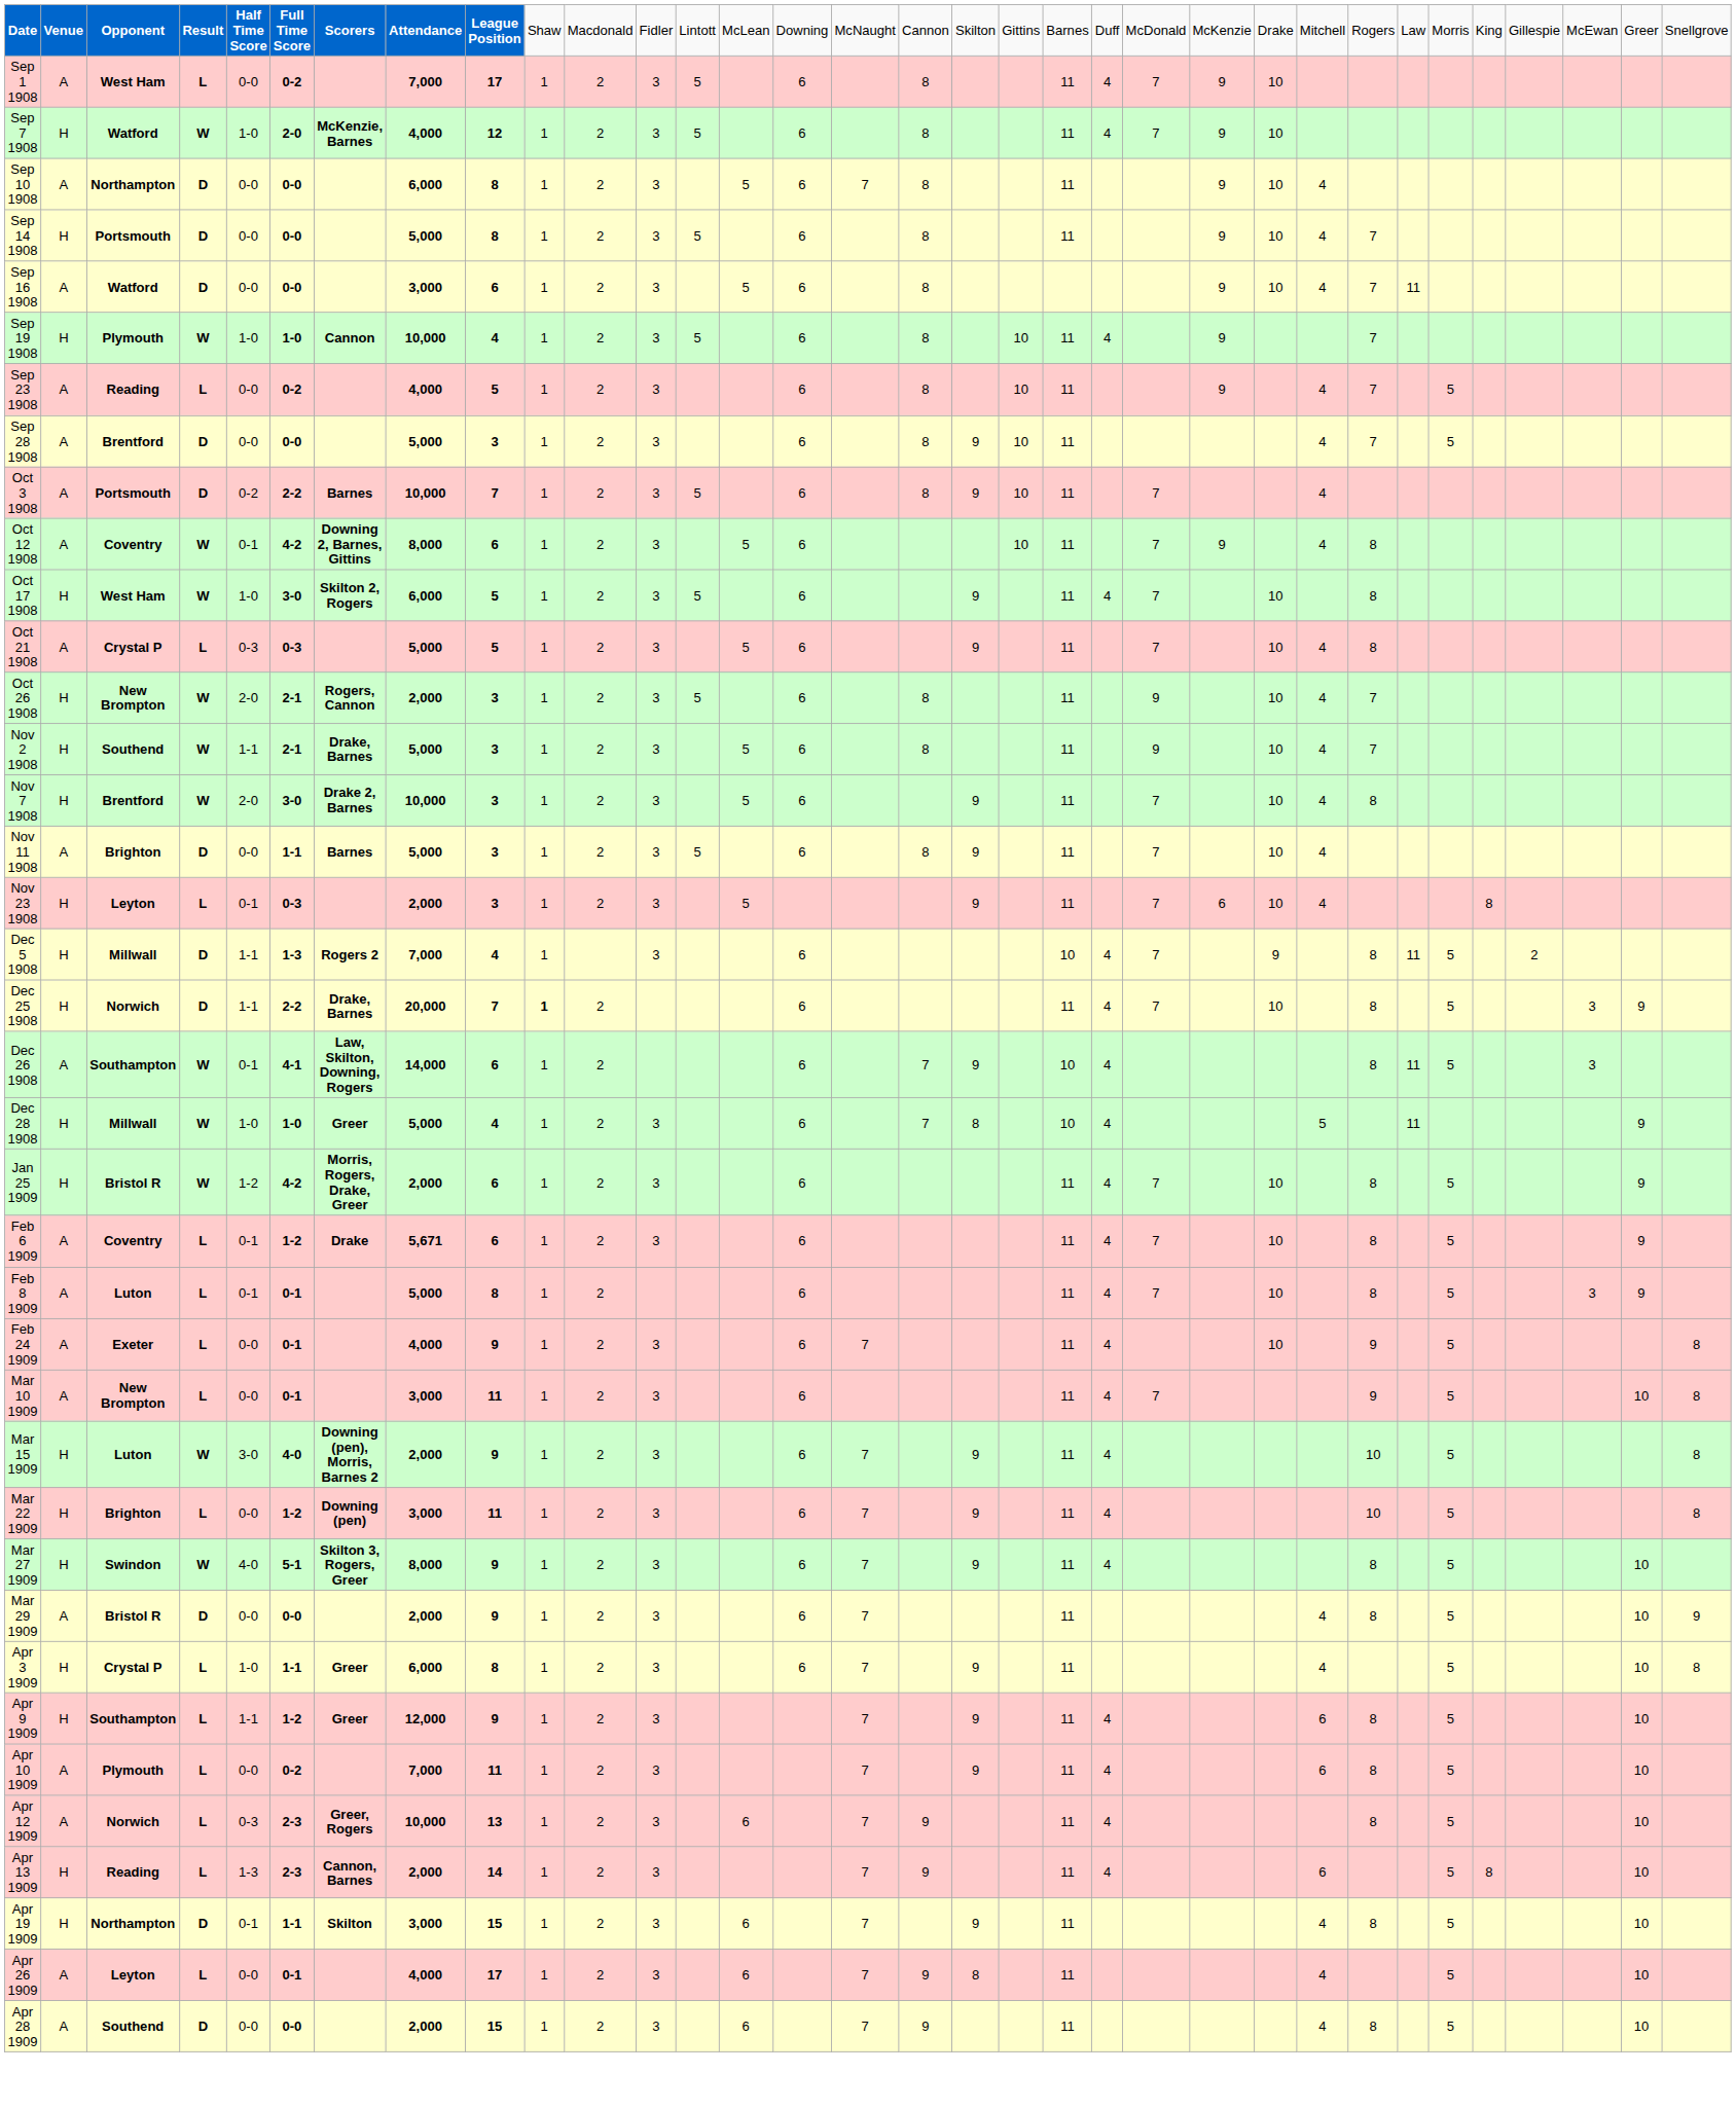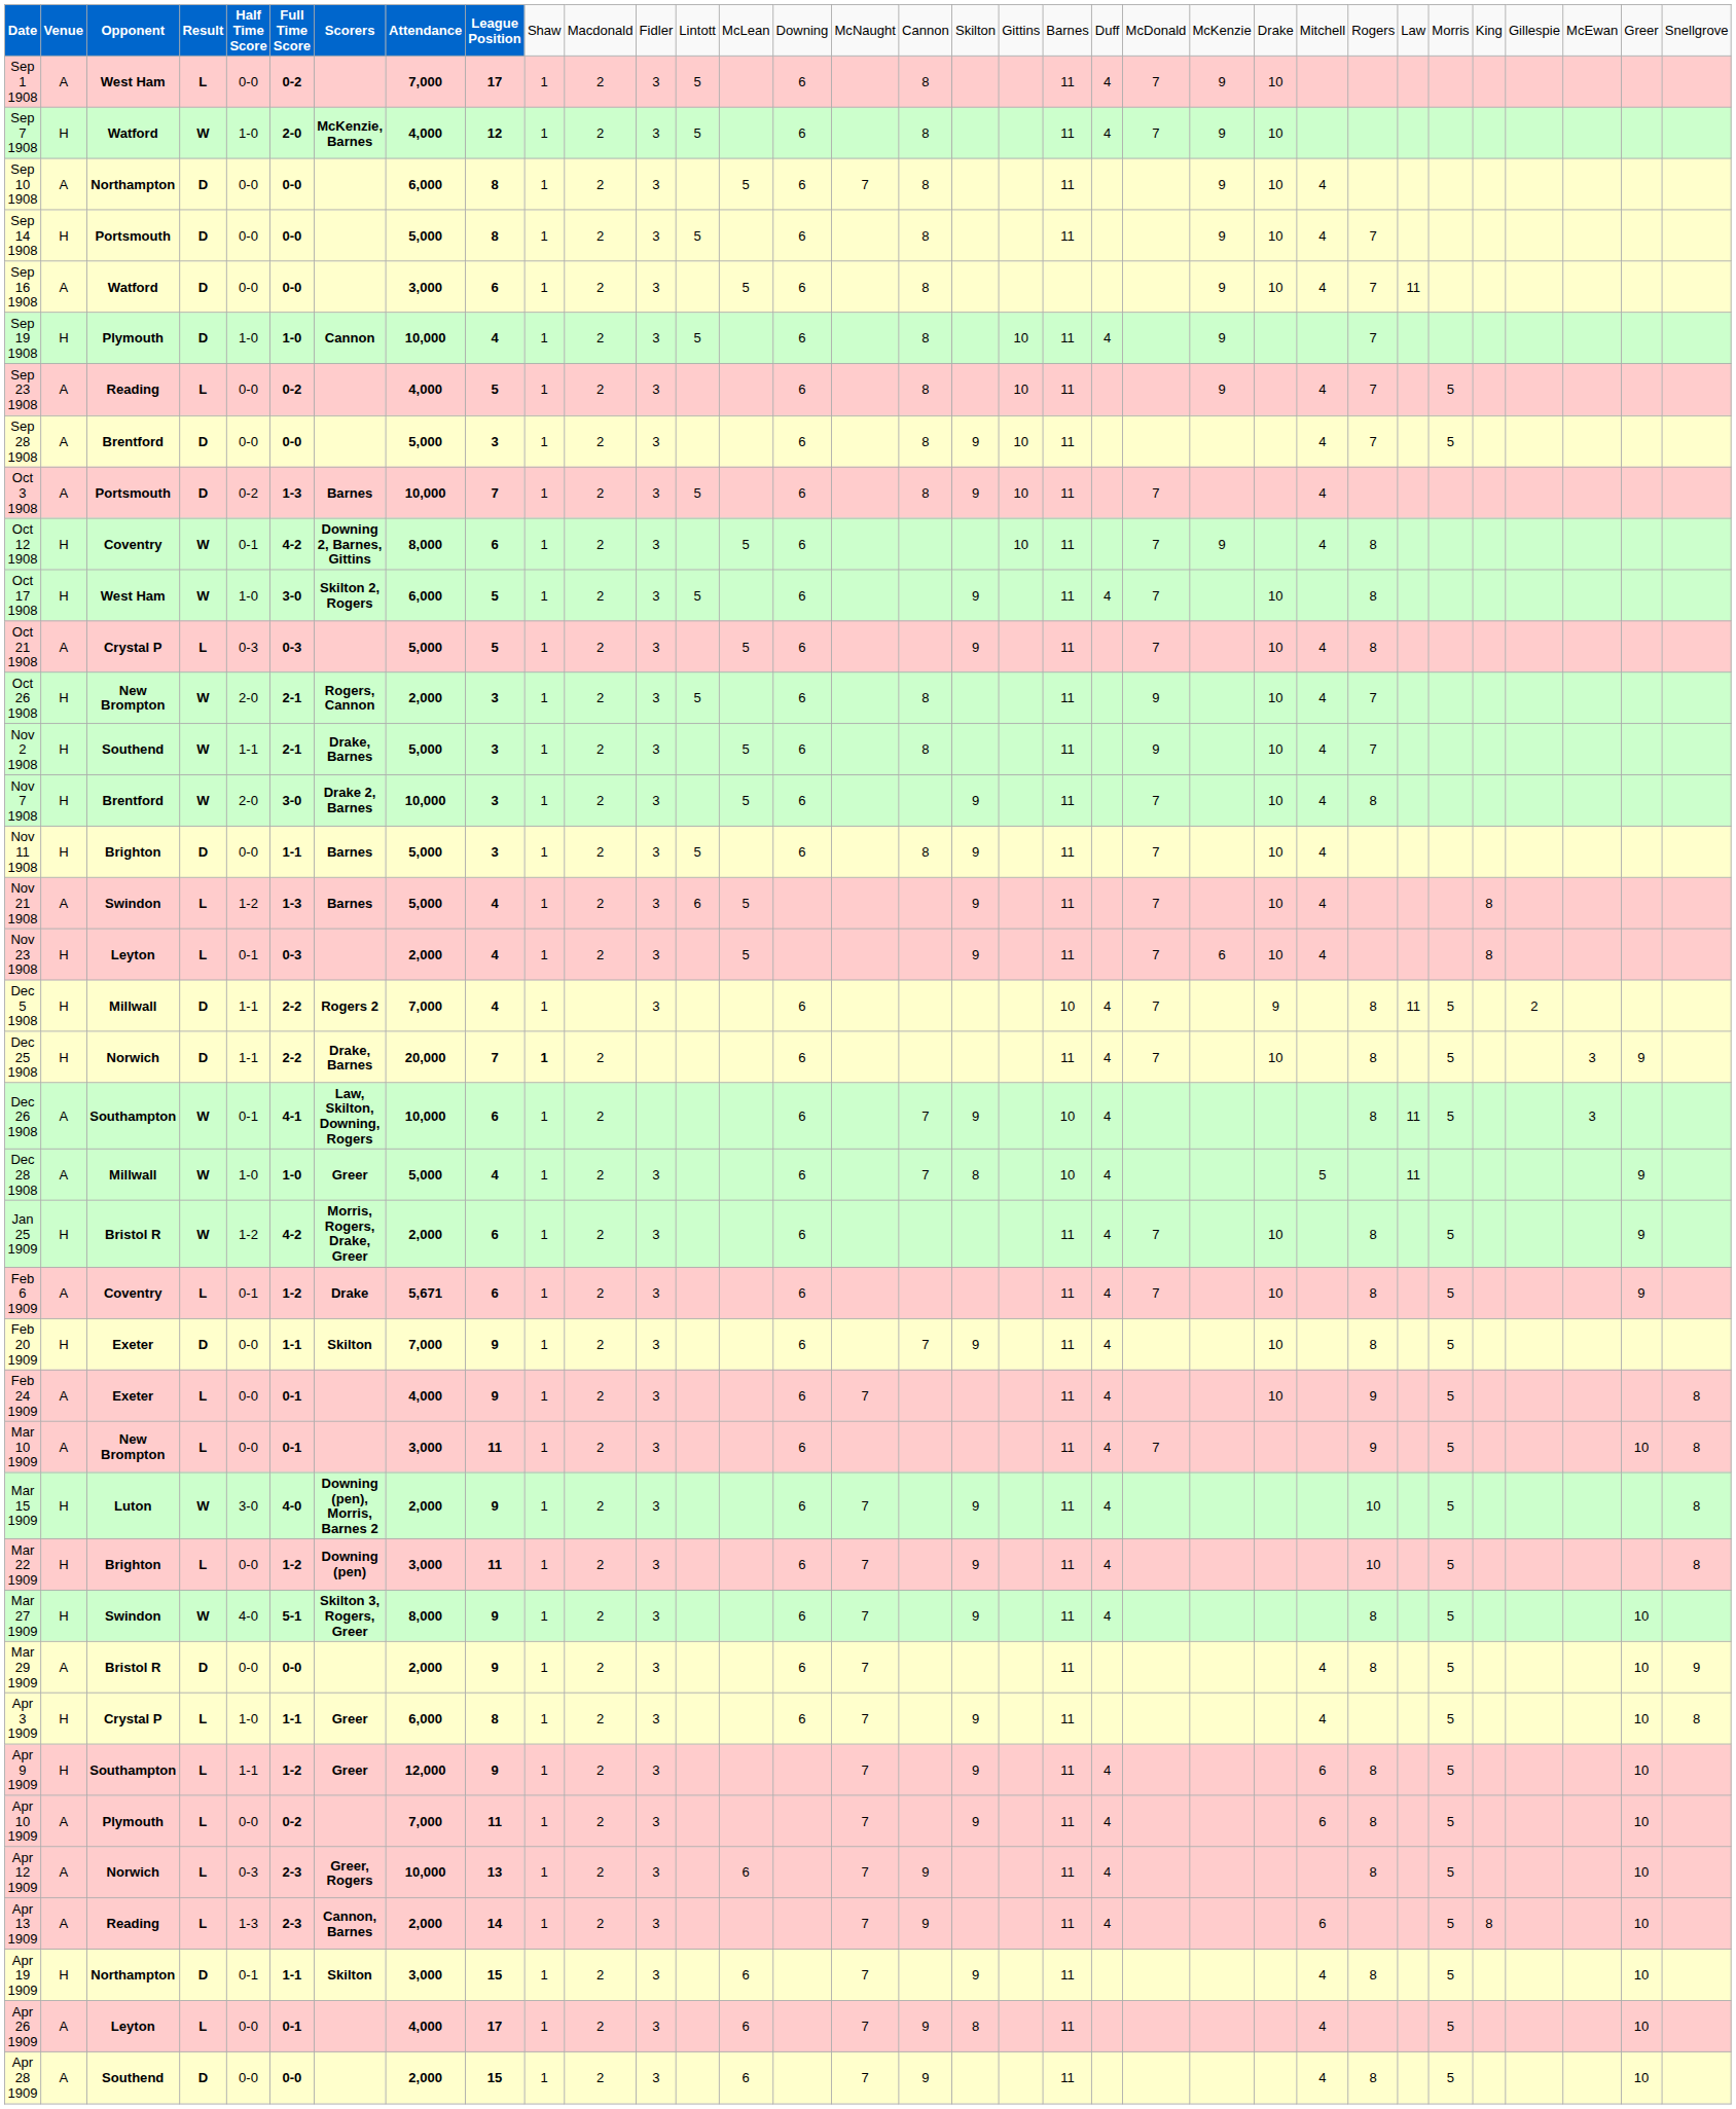Sep 19 1908 | column 4: W -> D
Oct 3 1908 | column 6: 2-2 -> 1-3
Oct 12 1908 | column 2: A -> H
Nov 11 1908 | column 2: A -> H
+ row: Nov 21 1908 | A | Swindon | L | 1-2 | 1-3 | Barnes | 5,000 | 4 | 1 | 2 | 3 | 6 | 5 | 9 | 11 | 7 | 10 | 4 | 8
Nov 23 1908 | column 9: 3 -> 4
Dec 5 1908 | column 6: 1-3 -> 2-2
Dec 26 1908 | column 8: 14,000 -> 10,000
Dec 28 1908 | column 2: H -> A
- row: Feb 8 1909 | A | Luton | L | 0-1 | 0-1 | 5,000 | 8 | 1 | 2 | 6 | 11 | 4 | 7 | 10 | 8 | 5 | 3 | 9
+ row: Feb 20 1909 | H | Exeter | D | 0-0 | 1-1 | Skilton | 7,000 | 9 | 1 | 2 | 3 | 6 | 7 | 9 | 11 | 4 | 10 | 8 | 5
Apr 13 1909 | column 2: H -> A
